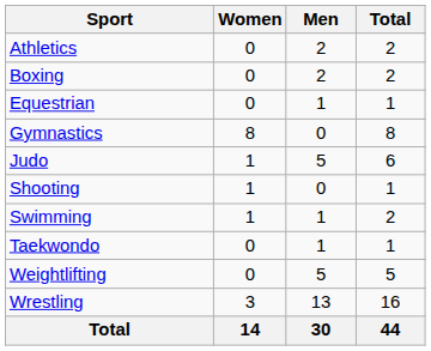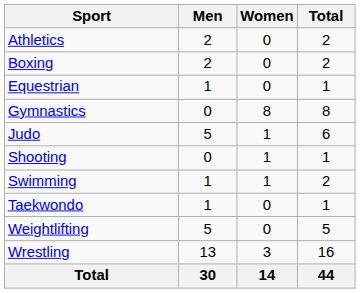columns swapped: Men <-> Women
